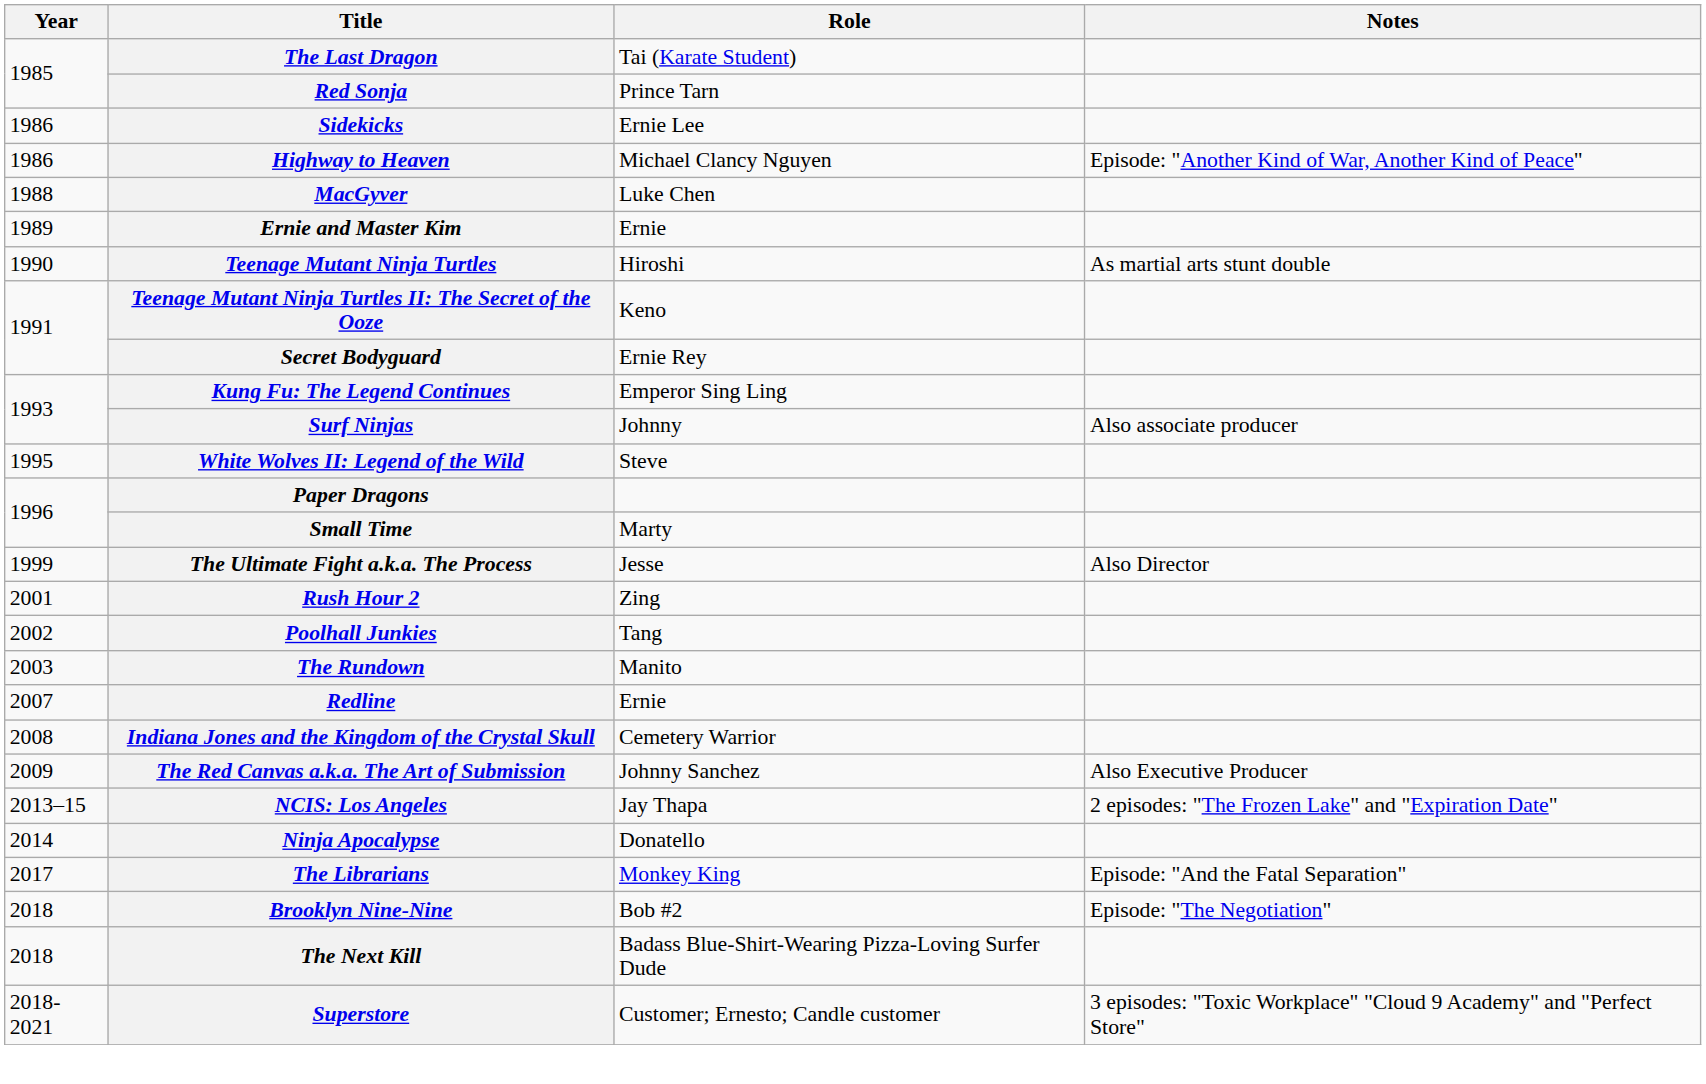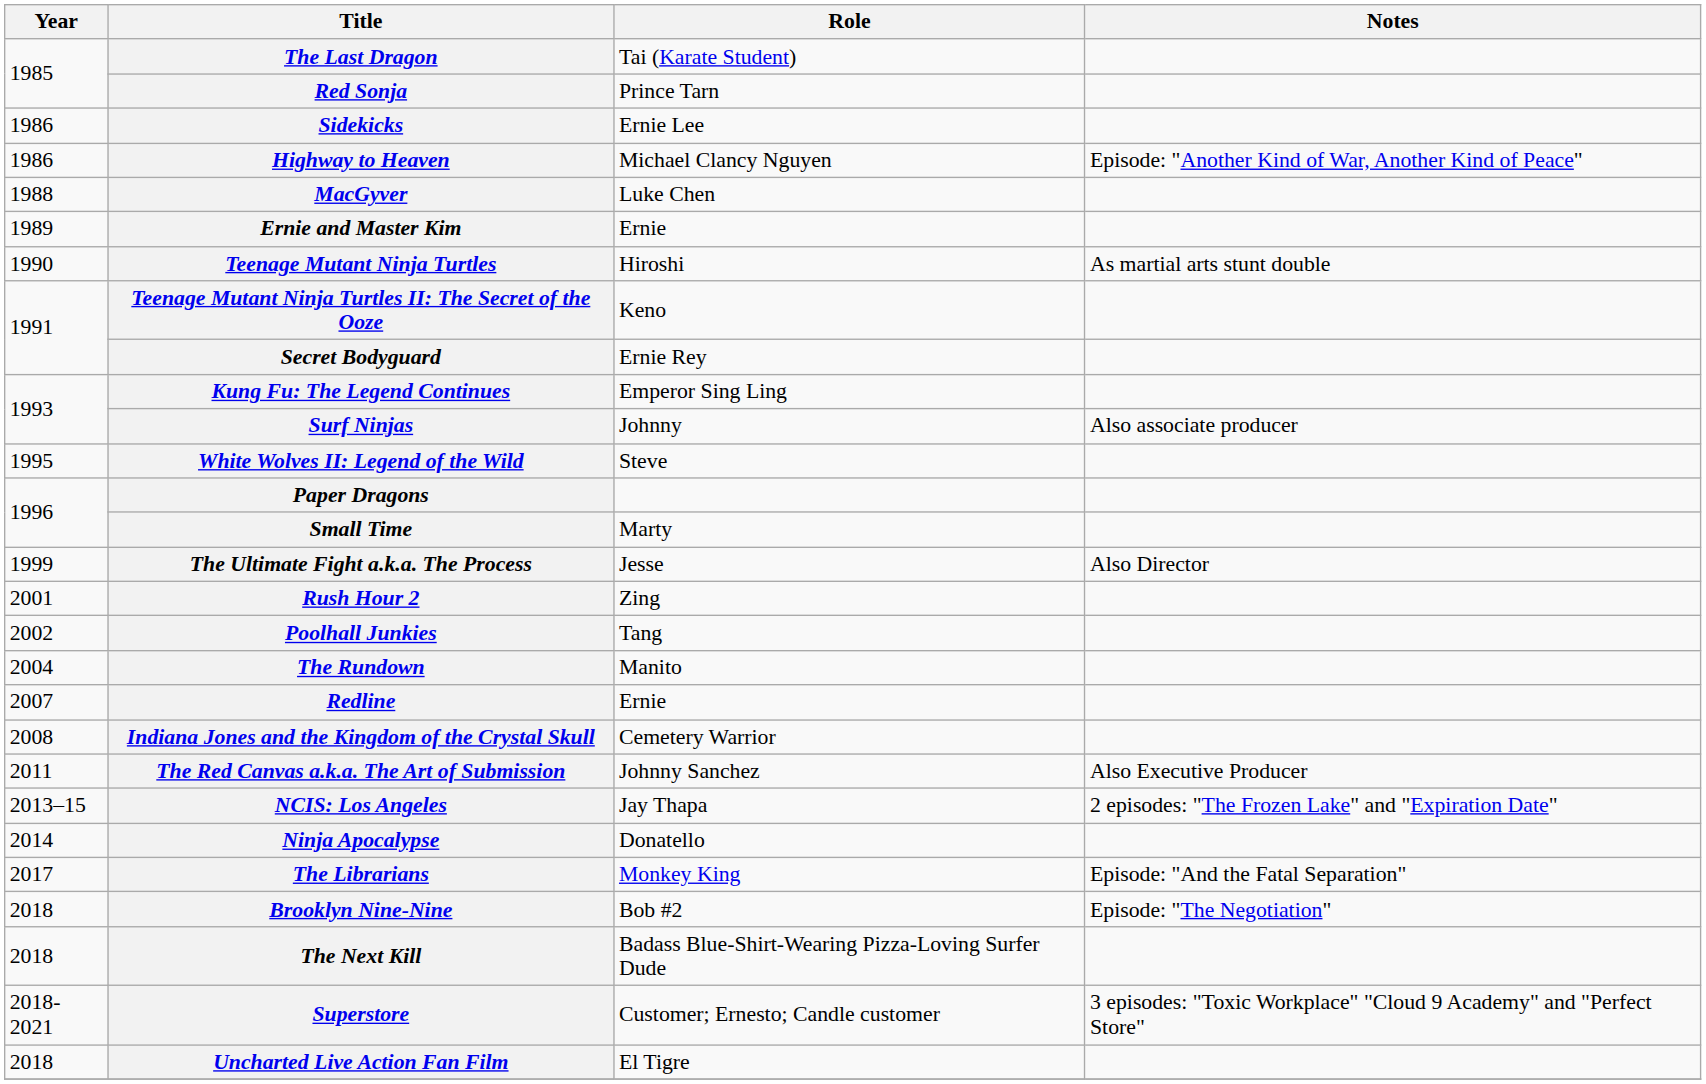The Rundown | Year: 2003 -> 2004
The Red Canvas a.k.a. The Art of Submission | Year: 2009 -> 2011
+ row: 2018 | Uncharted Live Action Fan Film | El Tigre
